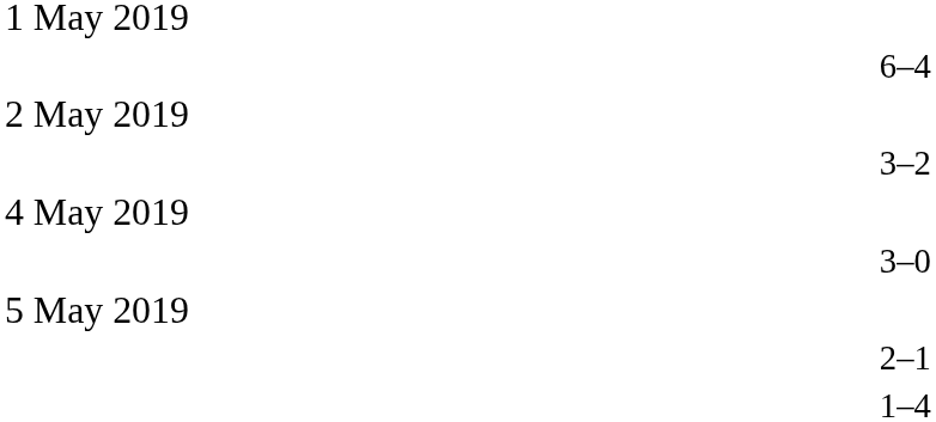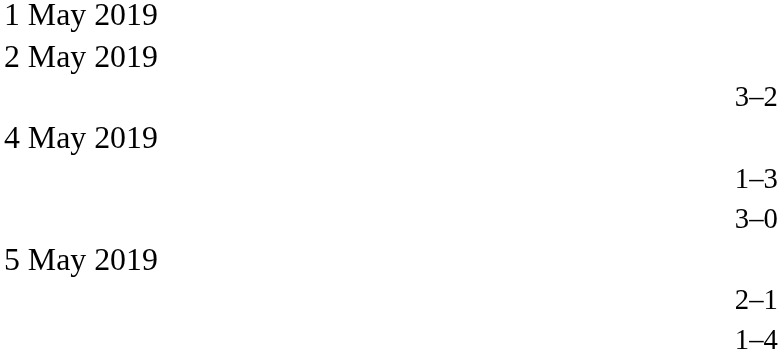- row: 6–4
+ row: 1–3
